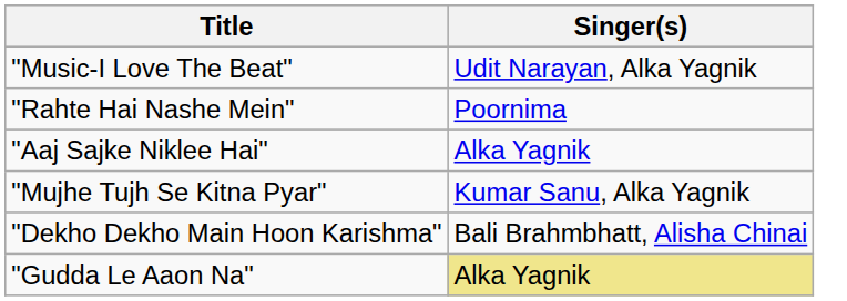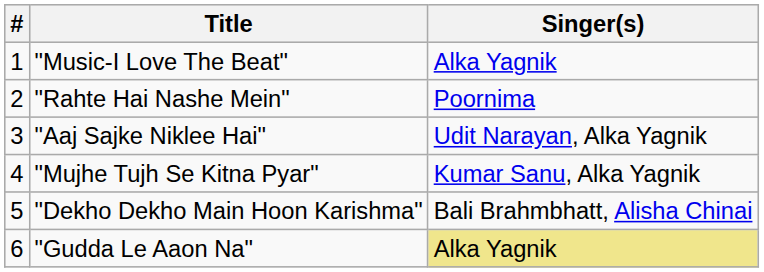+ column: # | 1 | 2 | 3 | 4 | 5 | 6
"Music-I Love The Beat" | Singer(s): Udit Narayan, Alka Yagnik -> Alka Yagnik
"Aaj Sajke Niklee Hai" | Singer(s): Alka Yagnik -> Udit Narayan, Alka Yagnik
